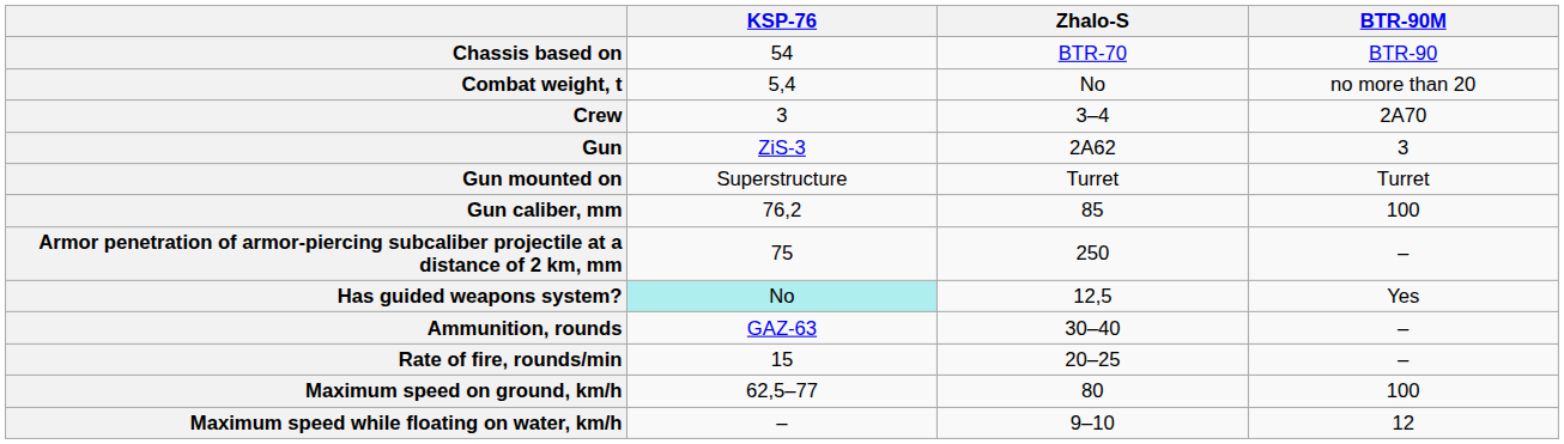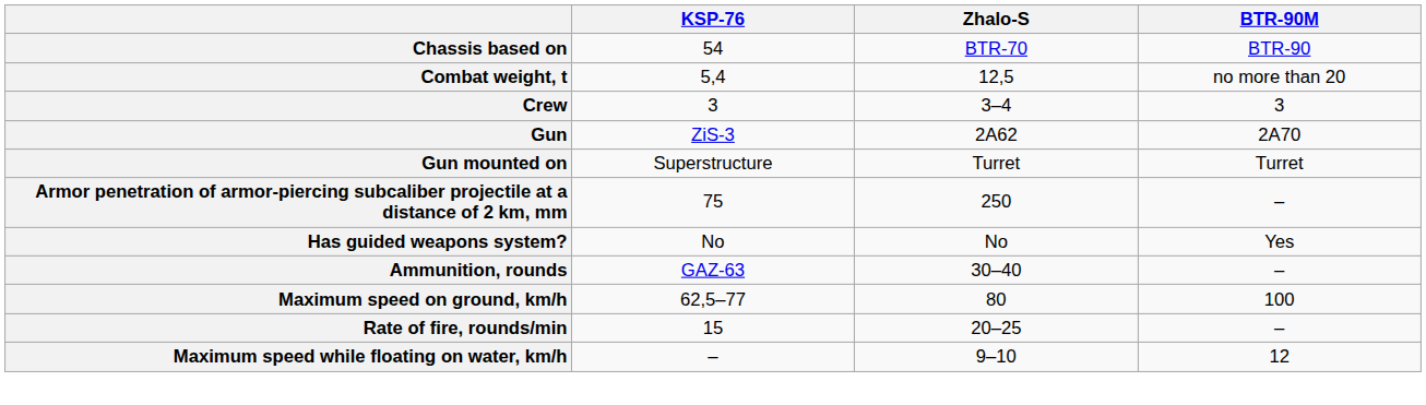Combat weight, t | Zhalo-S: No -> 12,5
Crew | BTR-90M: 2A70 -> 3
Gun | BTR-90M: 3 -> 2A70
- row: Gun caliber, mm | 76,2 | 85 | 100
Has guided weapons system? | KSP-76: paleturquoise background -> no background
Has guided weapons system? | Zhalo-S: 12,5 -> No
rows swapped: Rate of fire, rounds/min <-> Maximum speed on ground, km/h
